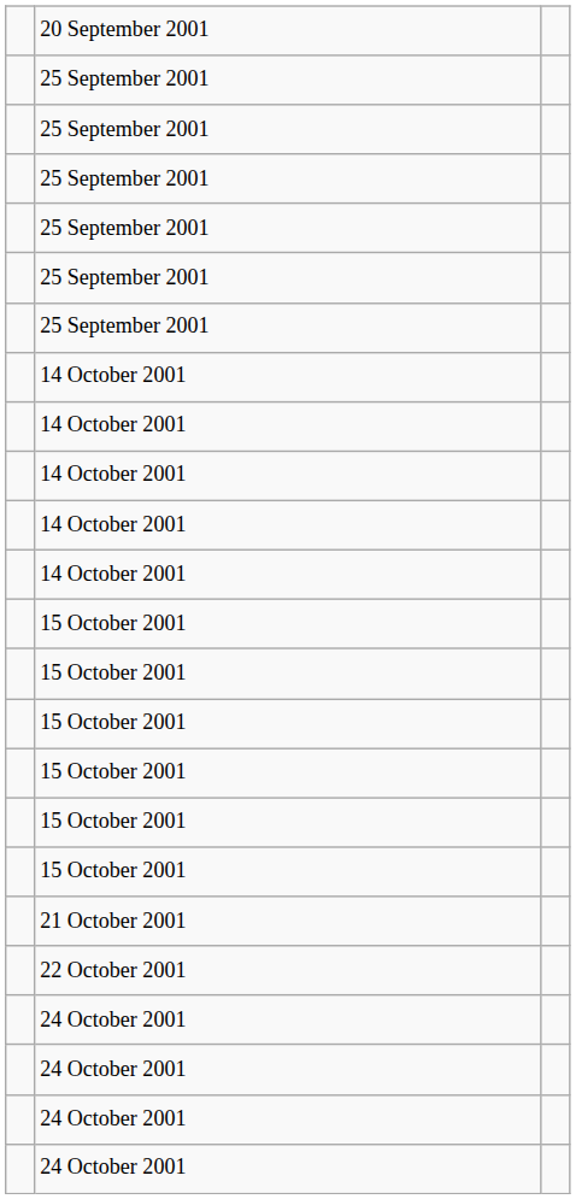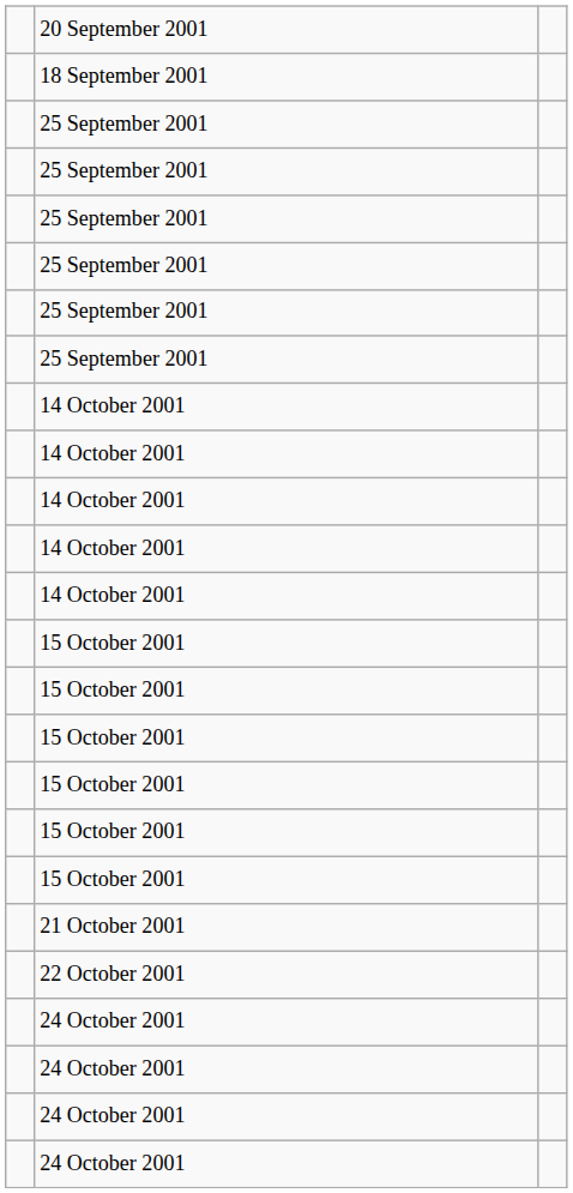+ row: 18 September 2001
